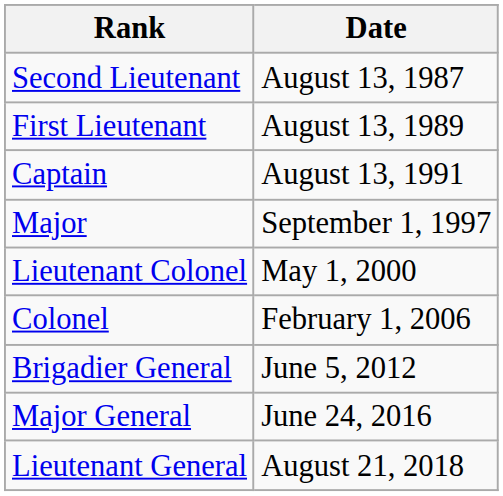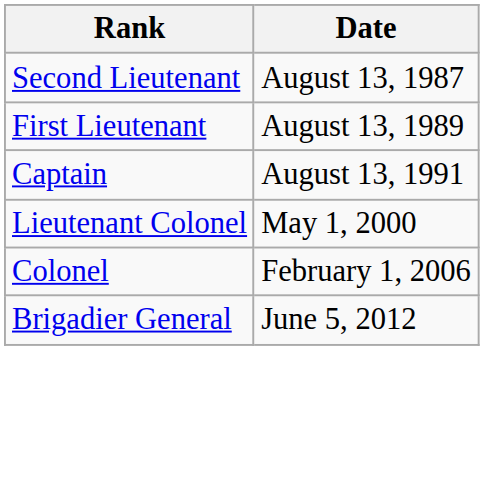- row: Major | September 1, 1997
- row: Major General | June 24, 2016
- row: Lieutenant General | August 21, 2018
